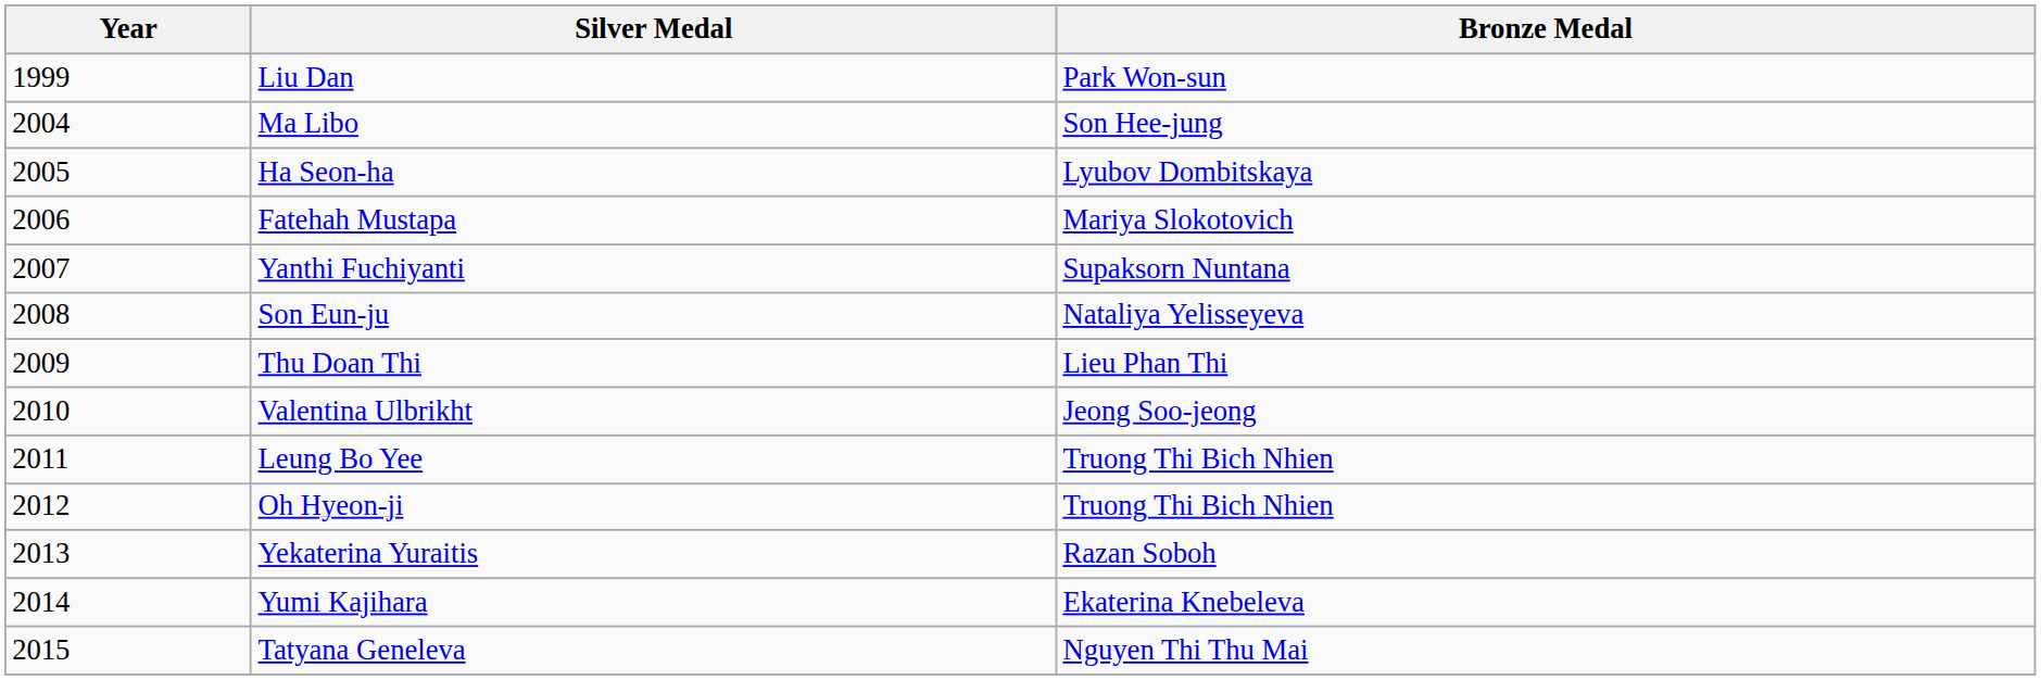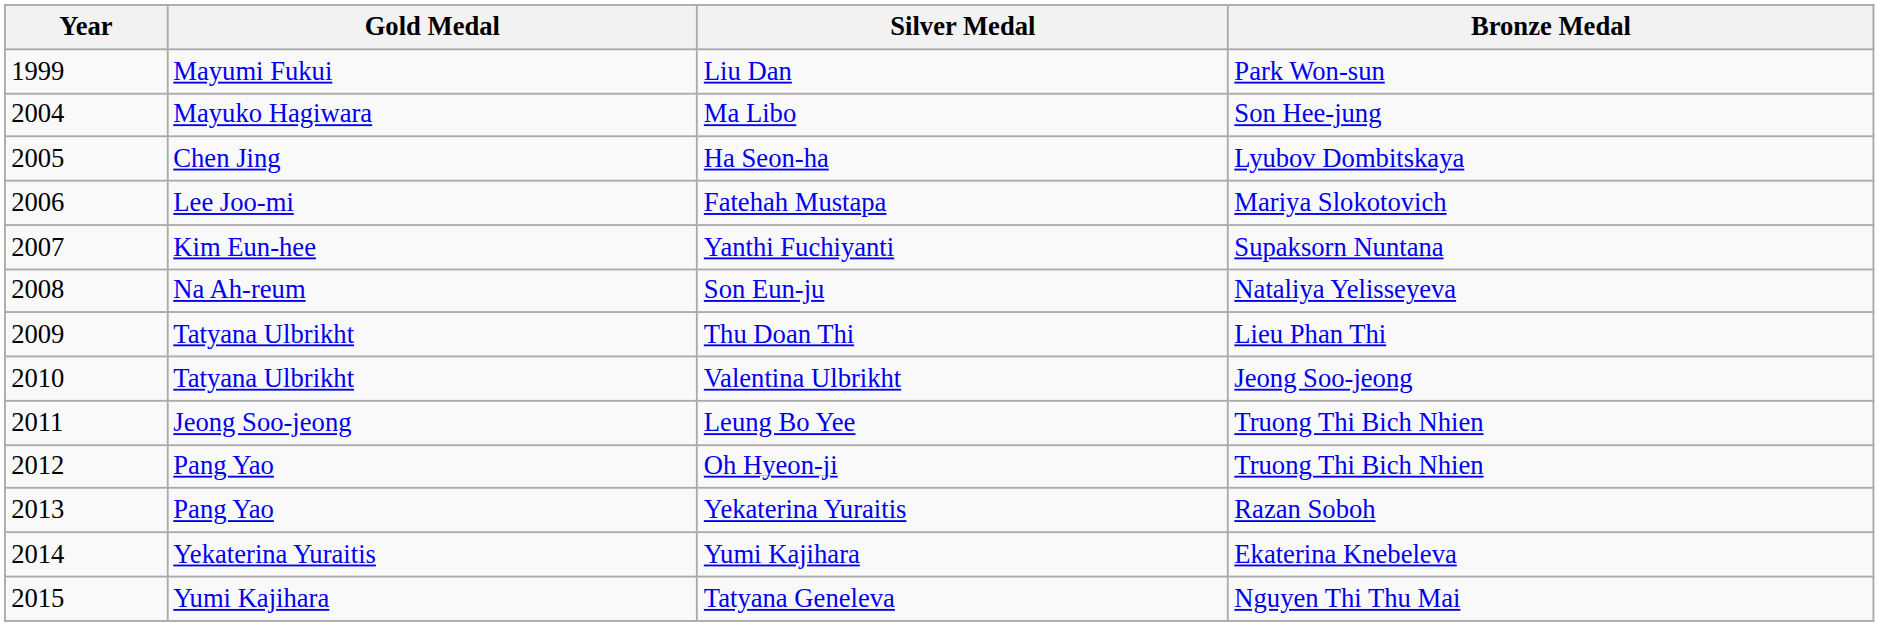+ column: Gold Medal | Mayumi Fukui | Mayuko Hagiwara | Chen Jing | Lee Joo-mi | Kim Eun-hee | Na Ah-reum | Tatyana Ulbrikht | Tatyana Ulbrikht | Jeong Soo-jeong | Pang Yao | Pang Yao | Yekaterina Yuraitis | Yumi Kajihara
